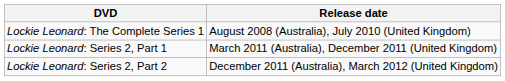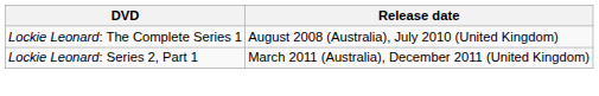- row: Lockie Leonard: Series 2, Part 2 | December 2011 (Australia), March 2012 (United Kingdom)
